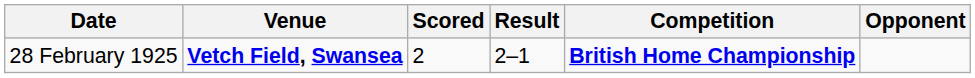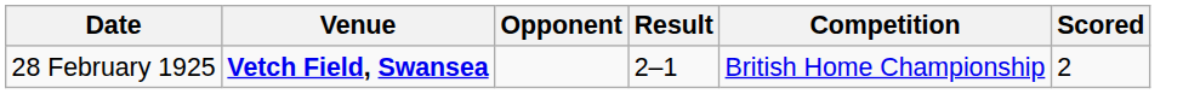columns swapped: Opponent <-> Scored
28 February 1925 | Competition: bold -> normal
